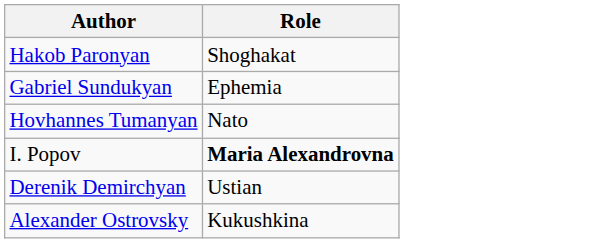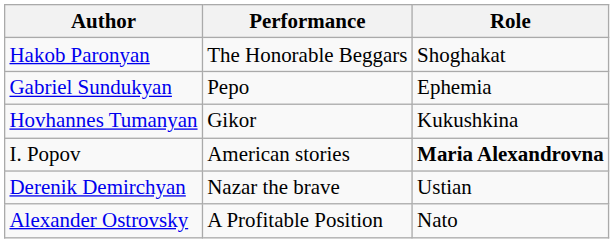+ column: Performance | The Honorable Beggars | Pepo | Gikor | American stories | Nazar the brave | A Profitable Position
Hovhannes Tumanyan | Role: Nato -> Kukushkina
Alexander Ostrovsky | Role: Kukushkina -> Nato
